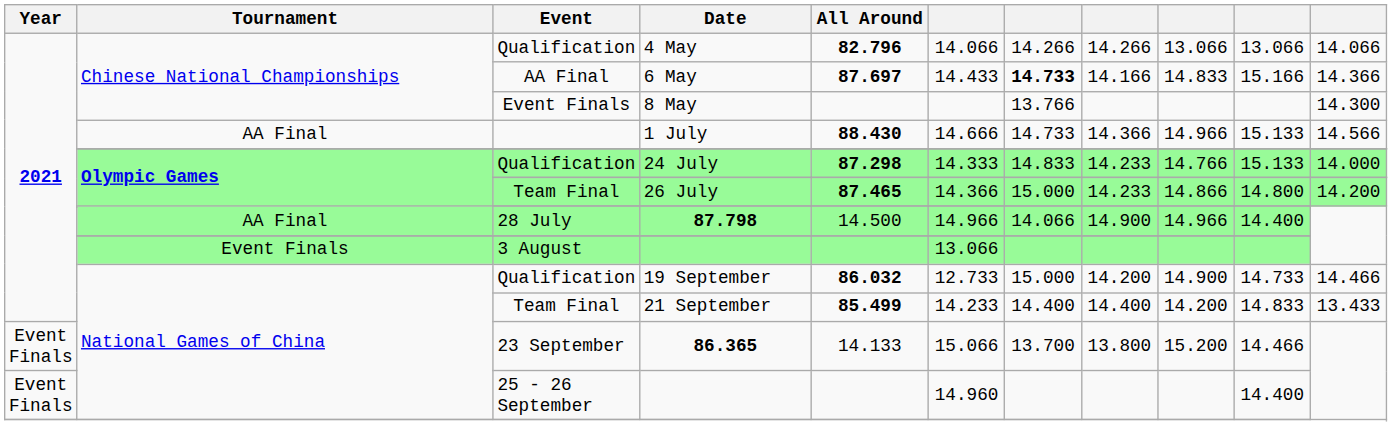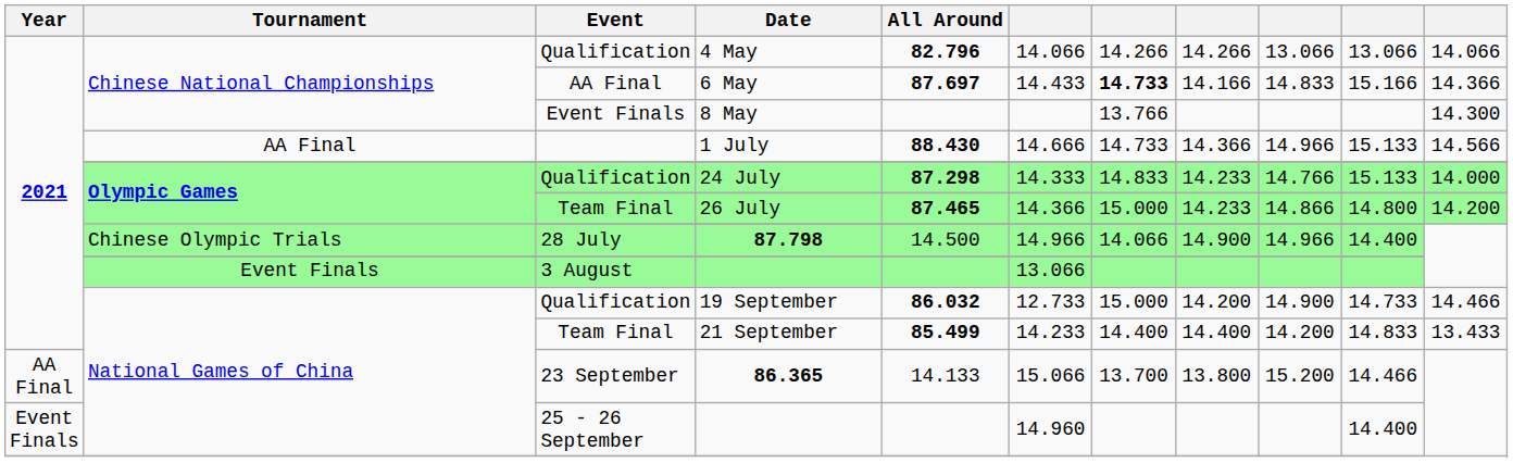87.798 | Tournament: AA Final -> Chinese Olympic Trials
86.365 | Year: Event Finals -> AA Final
